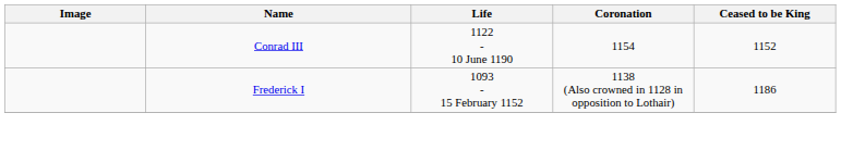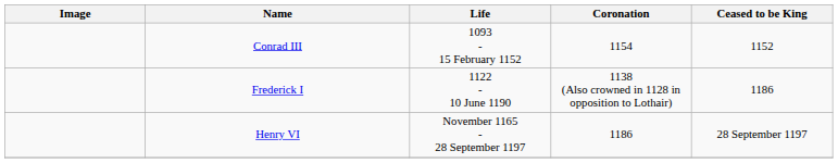Conrad III | Life: 1122 - 10 June 1190 -> 1093 - 15 February 1152
Frederick I | Life: 1093 - 15 February 1152 -> 1122 - 10 June 1190
+ row: Henry VI | November 1165 - 28 September 1197 | 1186 | 28 September 1197
